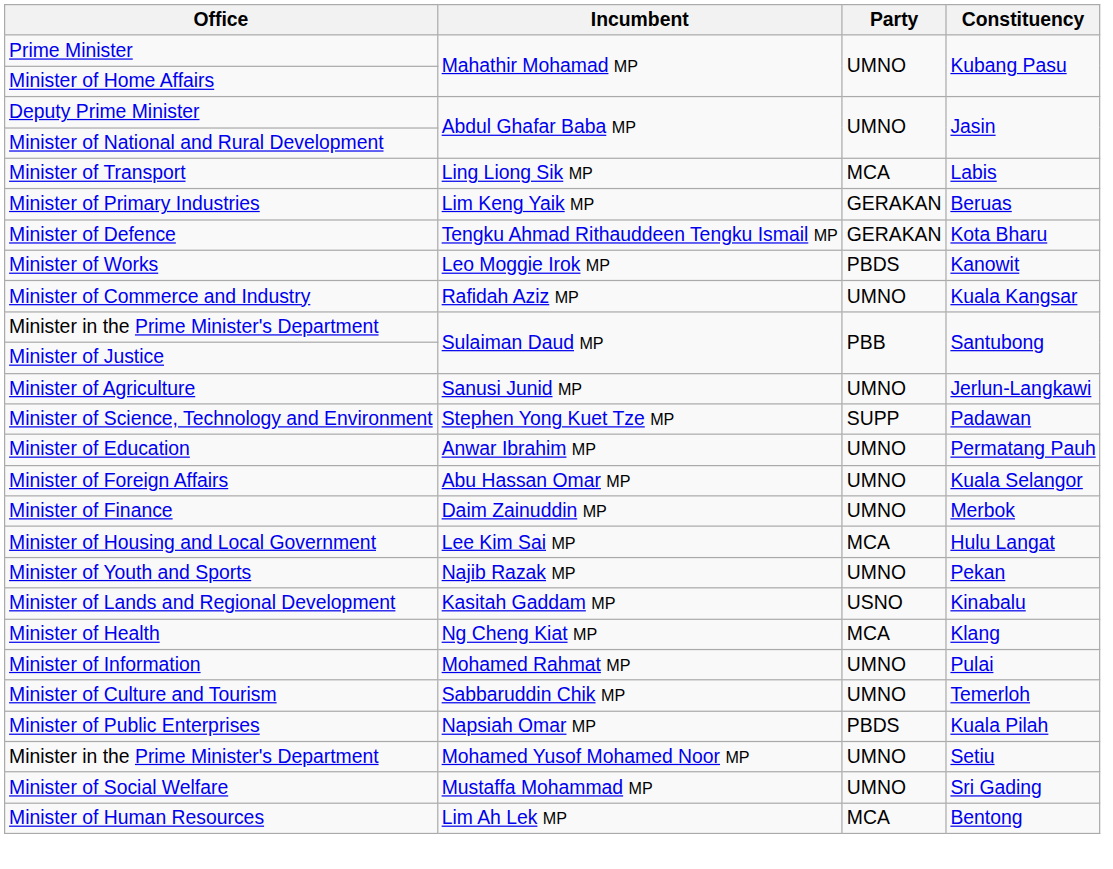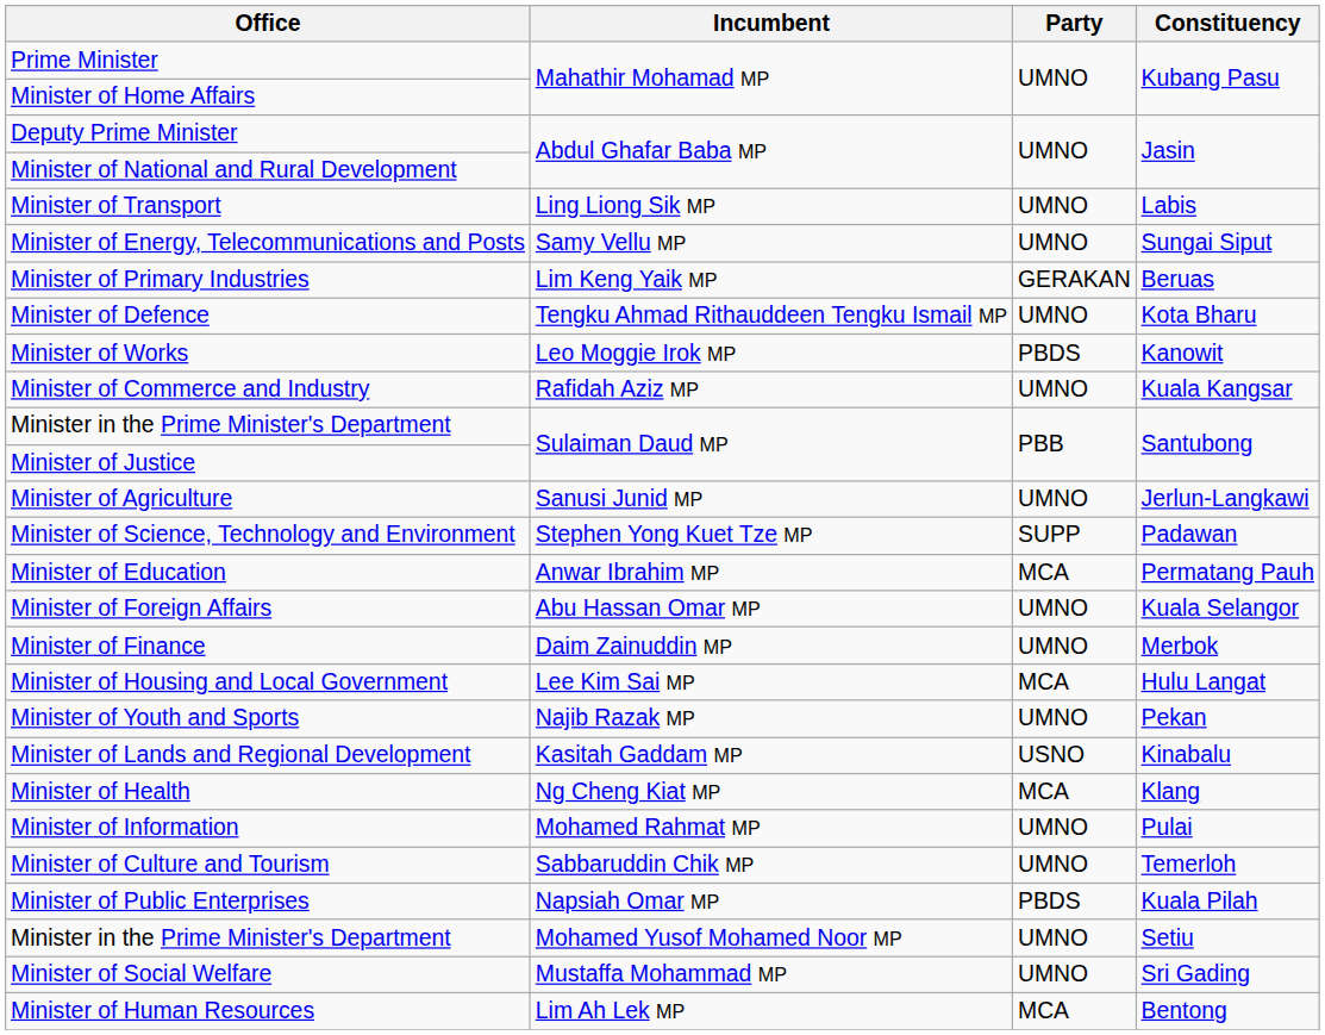Minister of Transport | Party: MCA -> UMNO
+ row: Minister of Energy, Telecommunications and Posts | Samy Vellu MP | UMNO | Sungai Siput
Minister of Defence | Party: GERAKAN -> UMNO
Minister of Education | Party: UMNO -> MCA
